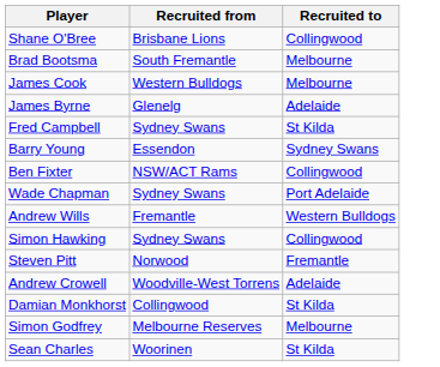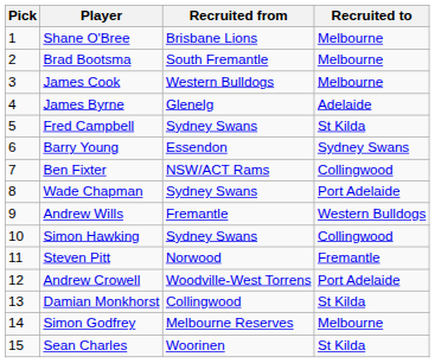+ column: Pick | 1 | 2 | 3 | 4 | 5 | 6 | 7 | 8 | 9 | 10 | 11 | 12 | 13 | 14 | 15
Shane O'Bree | Recruited to: Collingwood -> Melbourne
Andrew Crowell | Recruited to: Adelaide -> Port Adelaide
